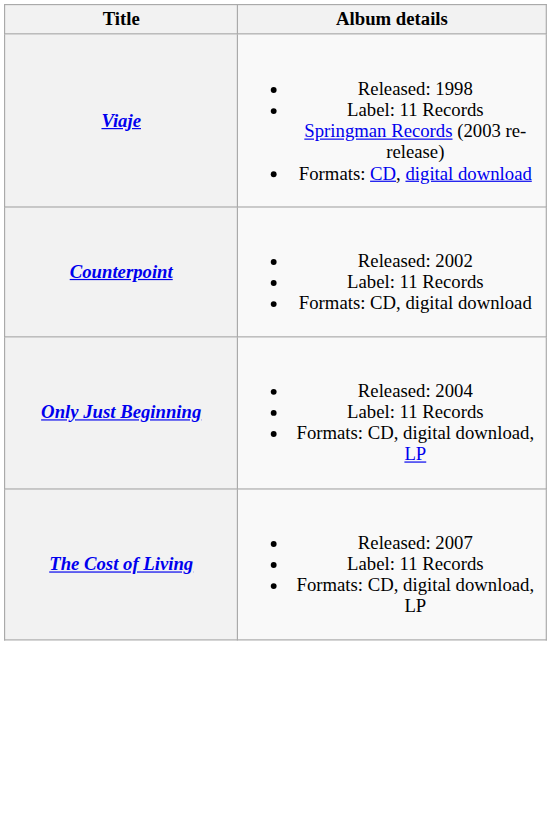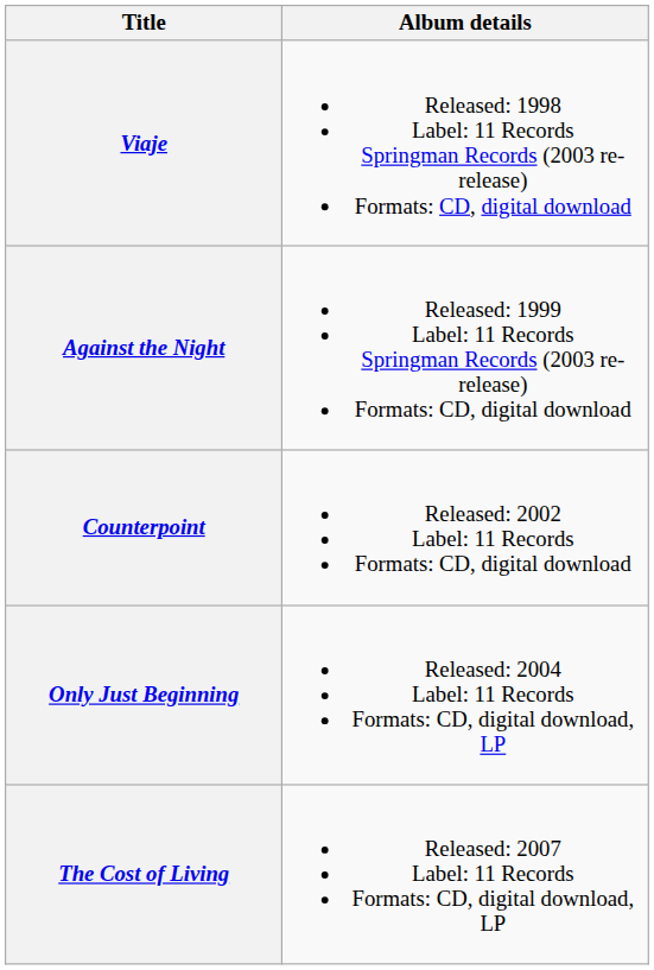+ row: Against the Night | Released: 1999 Label: 11 Records Springman Records (2003 re-release) Formats: CD, digital download
